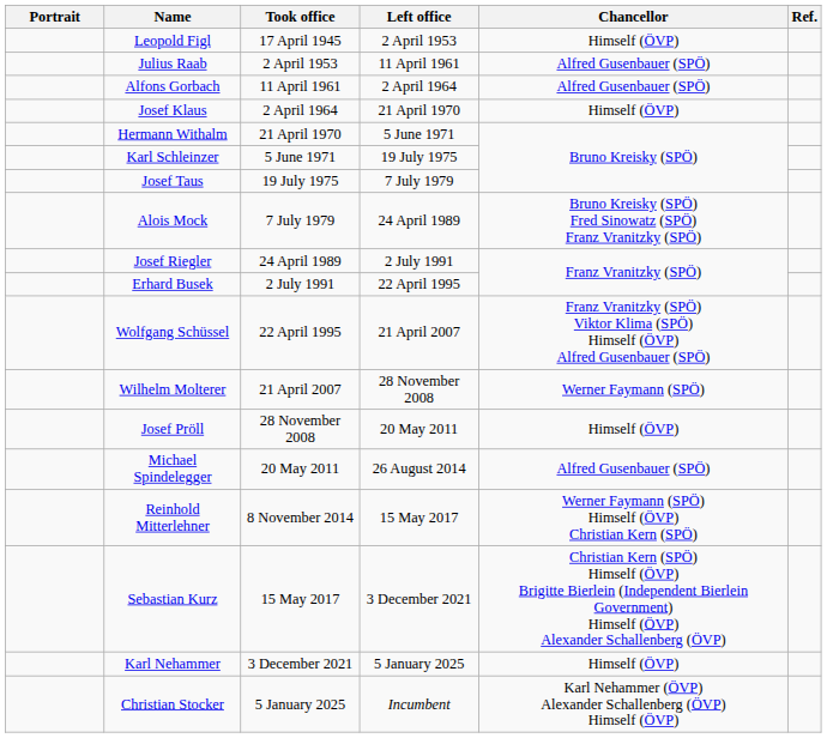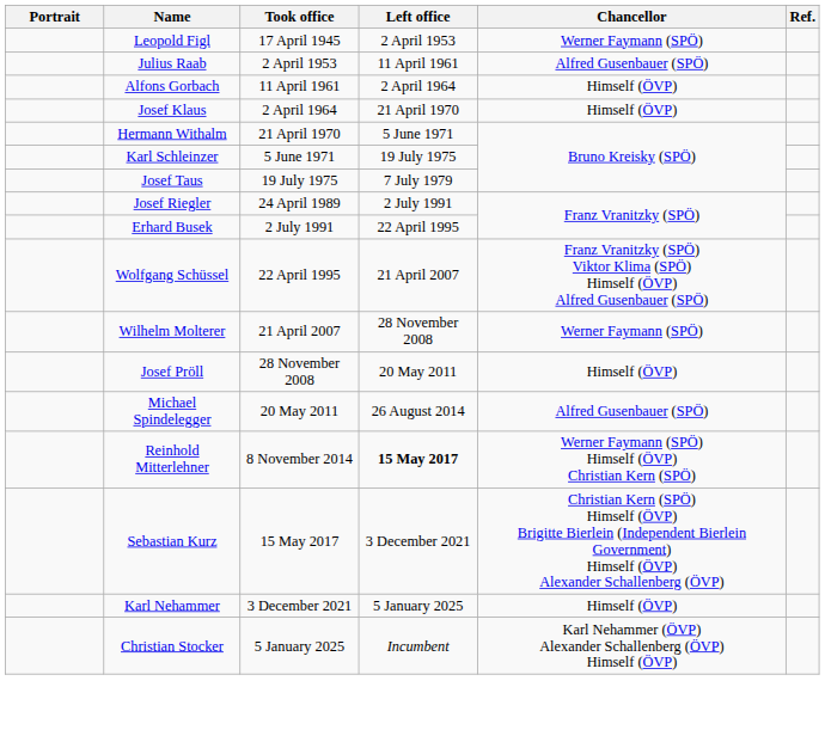Leopold Figl | Chancellor: Himself (ÖVP) -> Werner Faymann (SPÖ)
Alfons Gorbach | Chancellor: Alfred Gusenbauer (SPÖ) -> Himself (ÖVP)
- row: Alois Mock | 7 July 1979 | 24 April 1989 | Bruno Kreisky (SPÖ) Fred Sinowatz (SPÖ) Franz Vranitzky (SPÖ)
Reinhold Mitterlehner | Left office: normal -> bold
